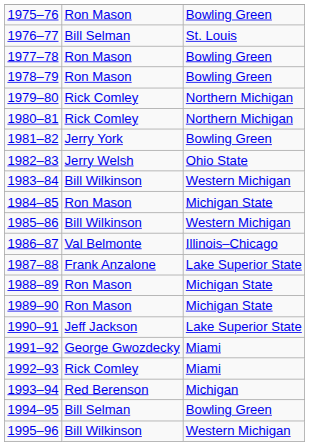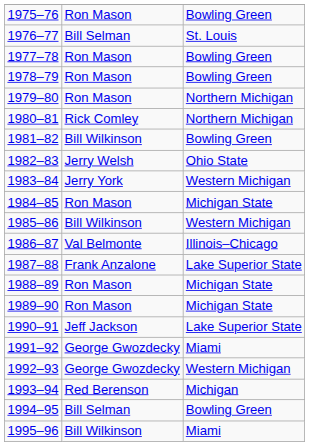1979–80 | column 2: Rick Comley -> Ron Mason
1981–82 | column 2: Jerry York -> Bill Wilkinson
1983–84 | column 2: Bill Wilkinson -> Jerry York
1992–93 | column 2: Rick Comley -> George Gwozdecky
1992–93 | column 3: Miami -> Western Michigan
1995–96 | column 3: Western Michigan -> Miami
